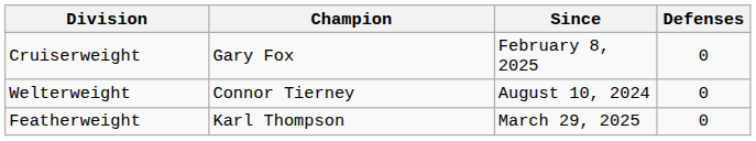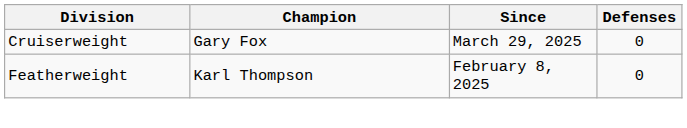Cruiserweight | Since: February 8, 2025 -> March 29, 2025
- row: Welterweight | Connor Tierney | August 10, 2024 | 0
Featherweight | Since: March 29, 2025 -> February 8, 2025
